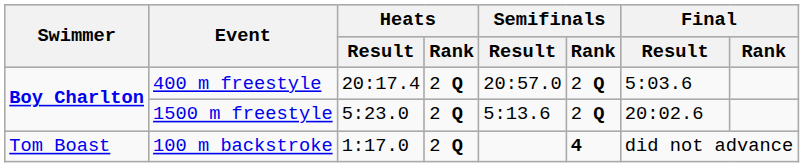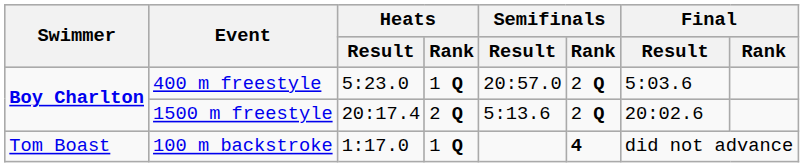400 m freestyle | Heats / Result: 20:17.4 -> 5:23.0
400 m freestyle | Heats / Rank: 2 Q -> 1 Q
1500 m freestyle | Heats / Result: 5:23.0 -> 20:17.4
100 m backstroke | Heats / Rank: 2 Q -> 1 Q
